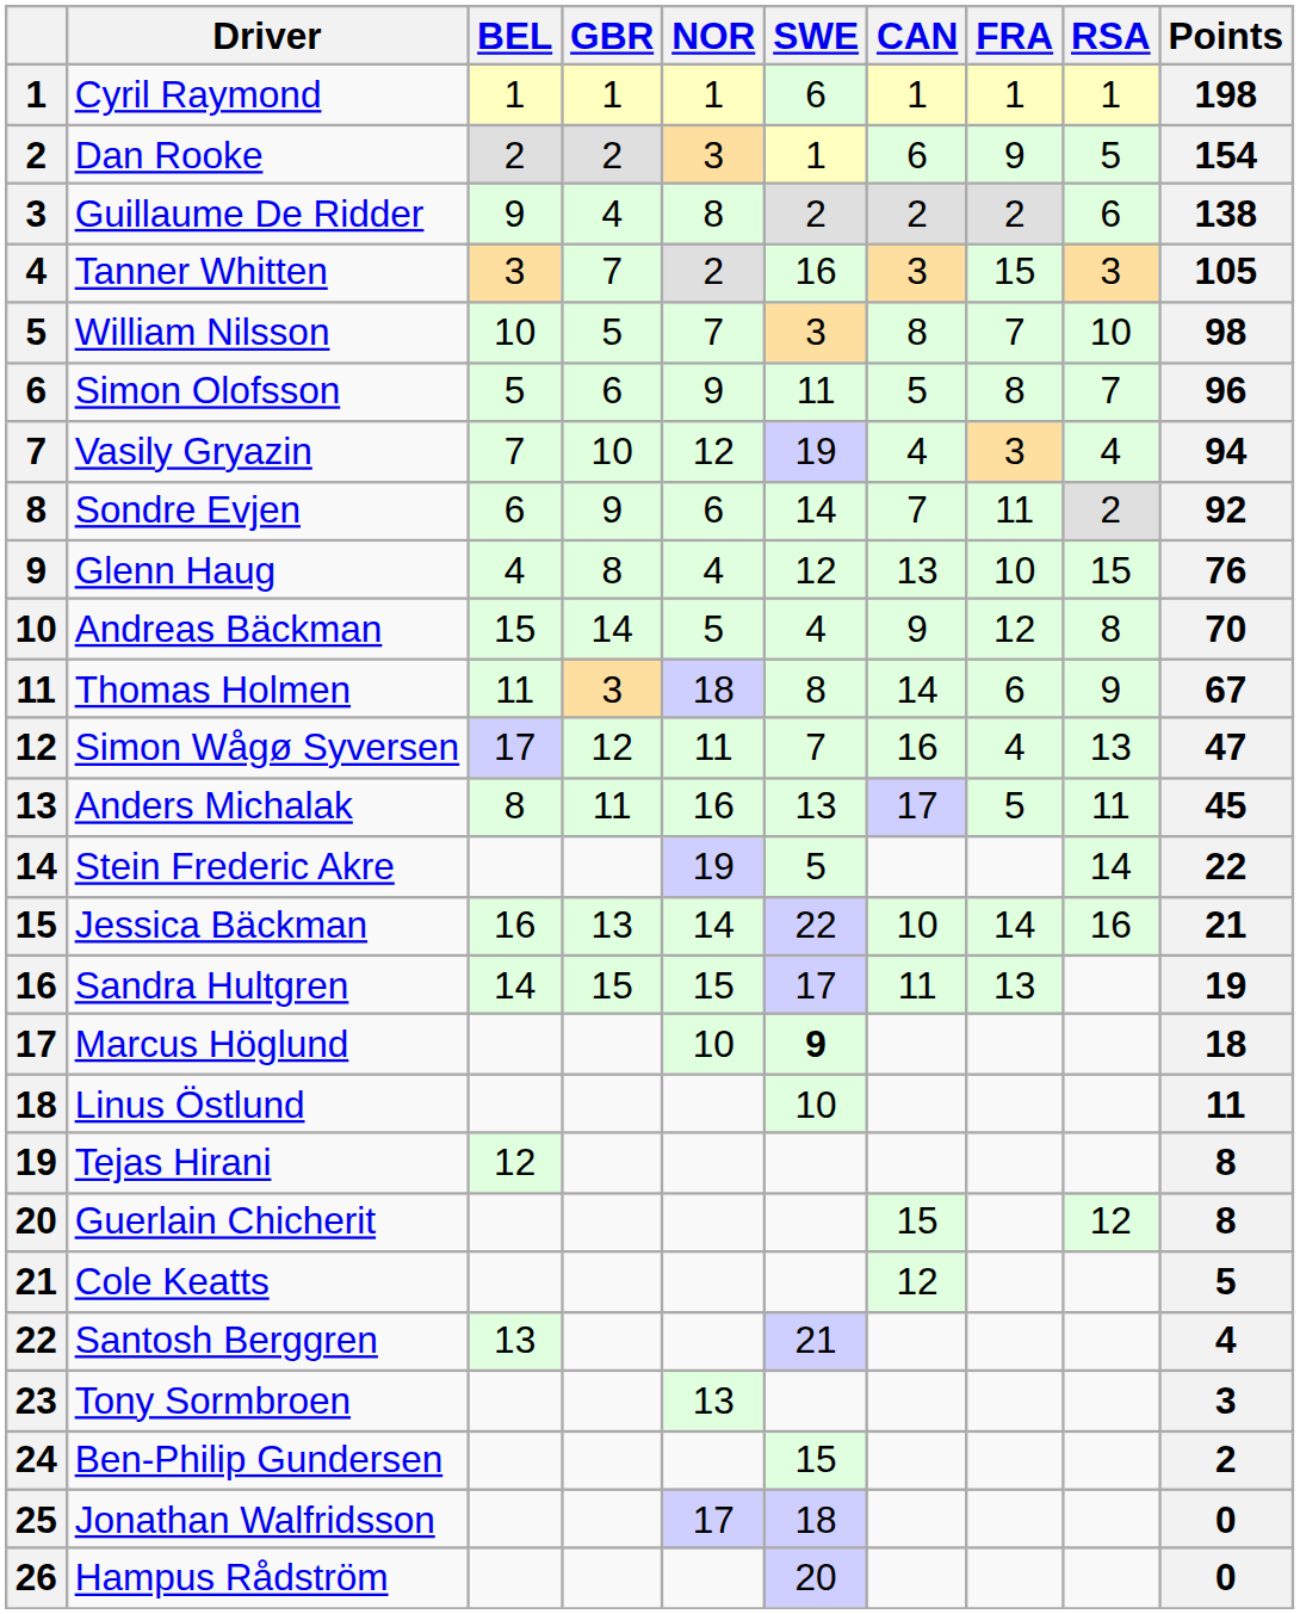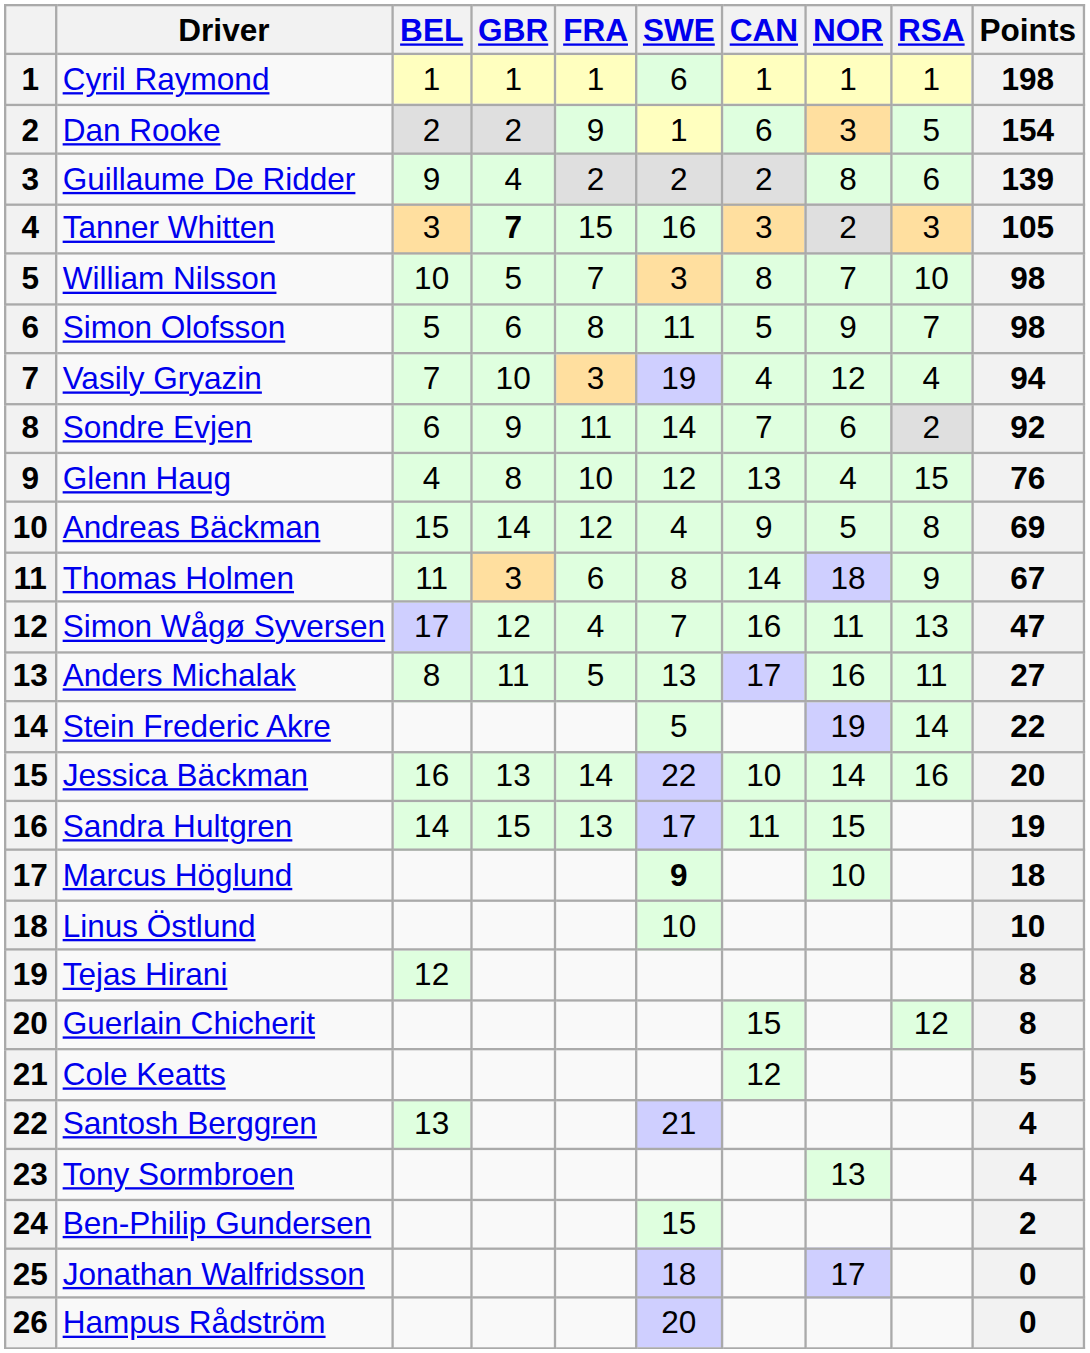columns swapped: NOR <-> FRA
Guillaume De Ridder | Points: 138 -> 139
Tanner Whitten | GBR: normal -> bold
Simon Olofsson | Points: 96 -> 98
Andreas Bäckman | Points: 70 -> 69
Anders Michalak | Points: 45 -> 27
Jessica Bäckman | Points: 21 -> 20
Linus Östlund | Points: 11 -> 10
Tony Sormbroen | Points: 3 -> 4
